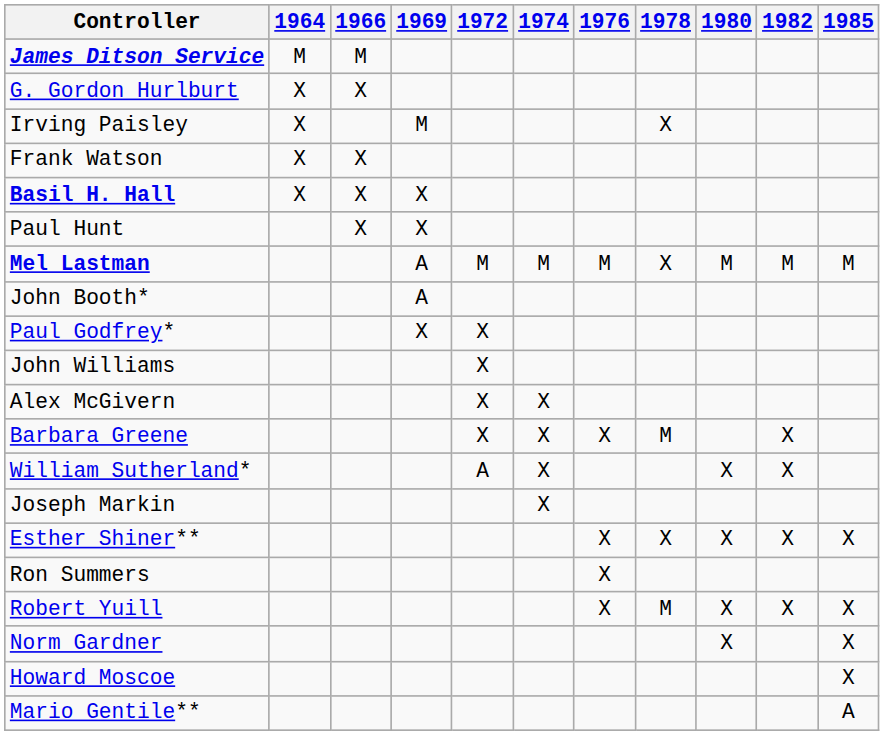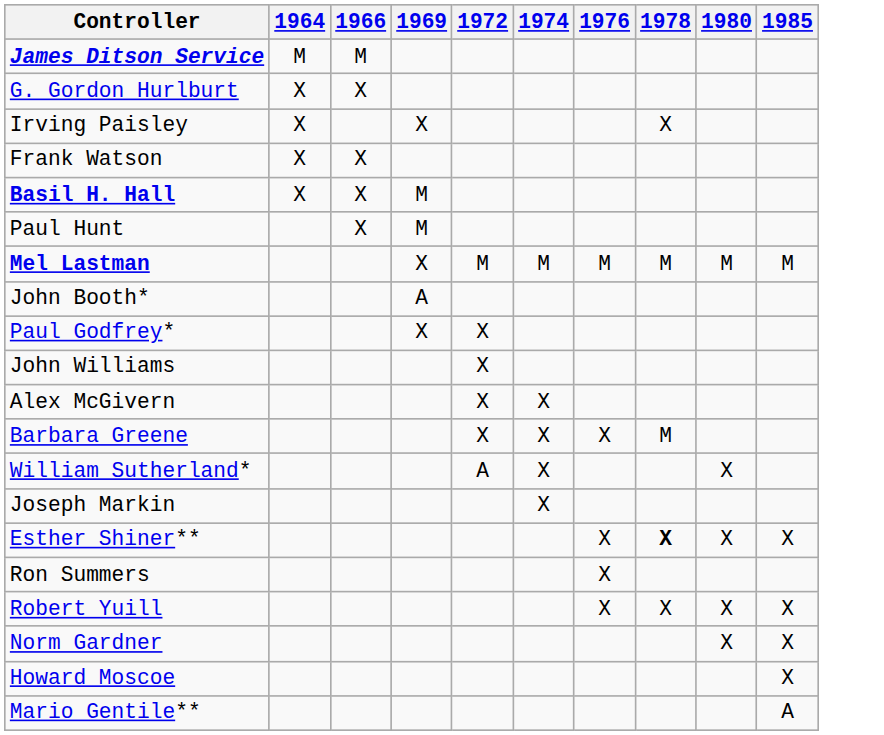- column: 1982 | M | X | X | X | X
Irving Paisley | 1969: M -> X
Basil H. Hall | 1969: X -> M
Paul Hunt | 1969: X -> M
Mel Lastman | 1969: A -> X
Mel Lastman | 1978: X -> M
Esther Shiner** | 1978: normal -> bold
Robert Yuill | 1978: M -> X
